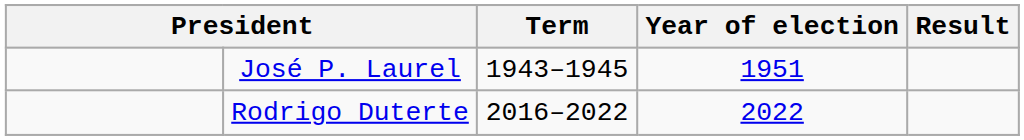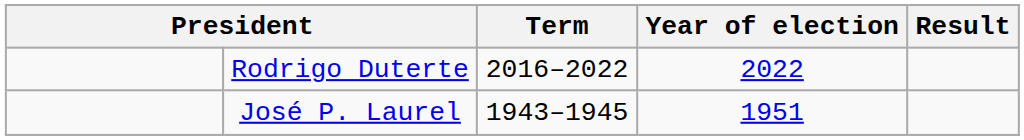rows swapped: José P. Laurel <-> Rodrigo Duterte
